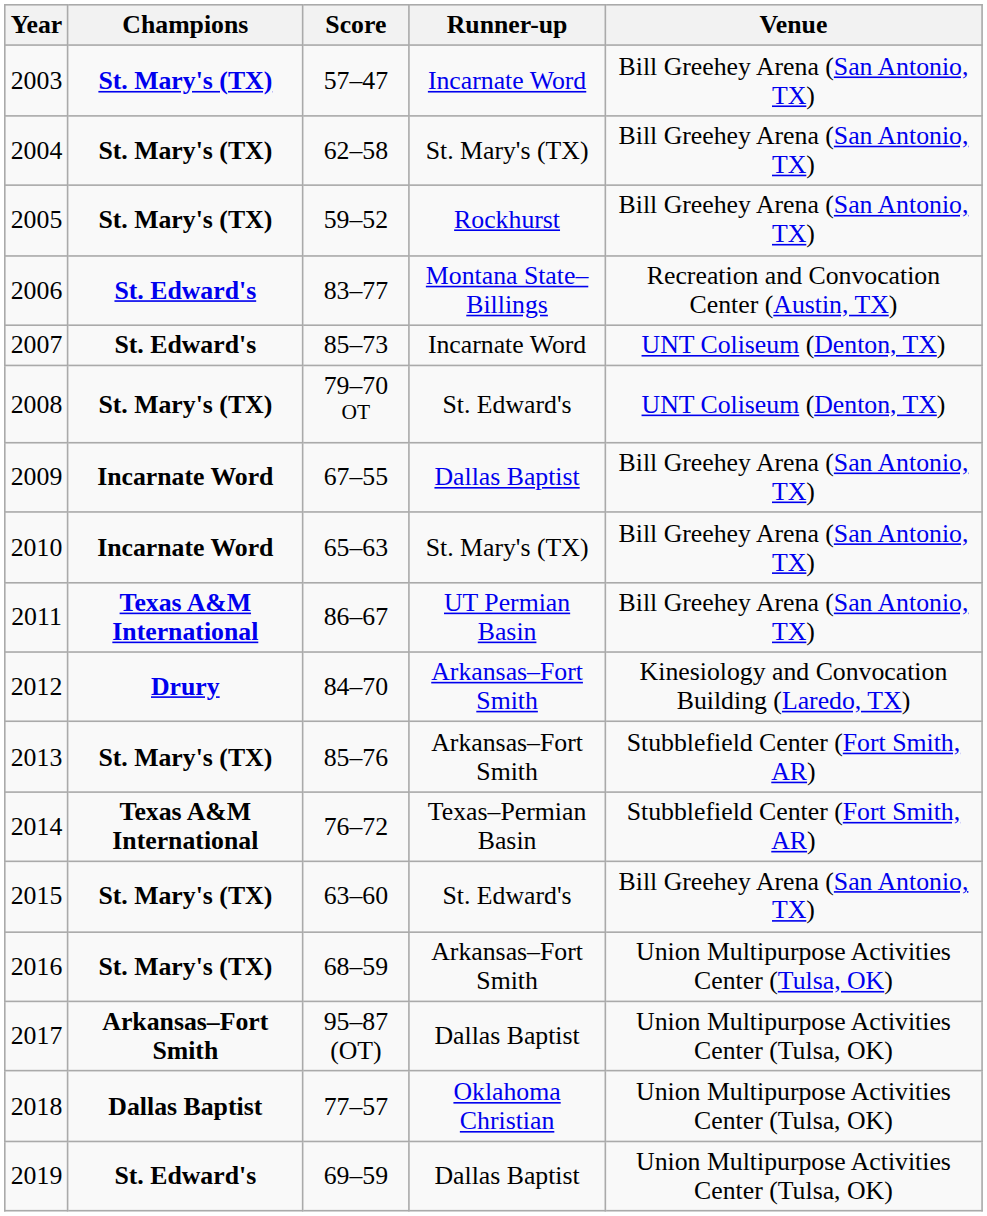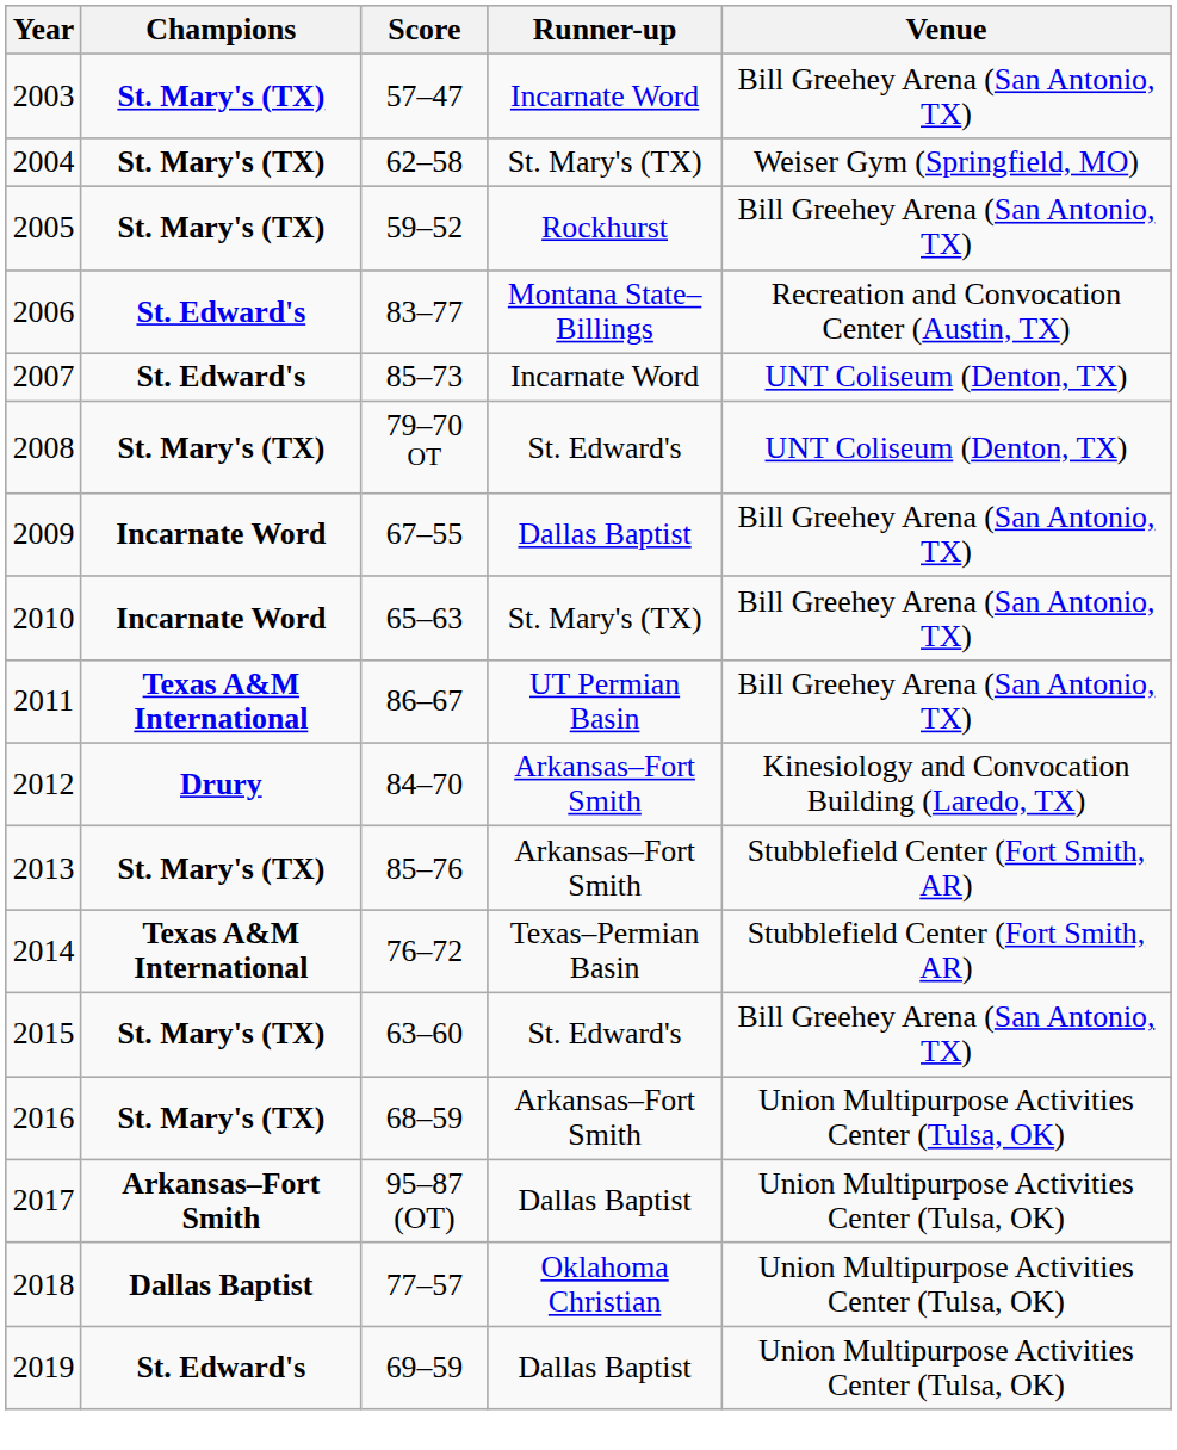2004 | Venue: Bill Greehey Arena (San Antonio, TX) -> Weiser Gym (Springfield, MO)
